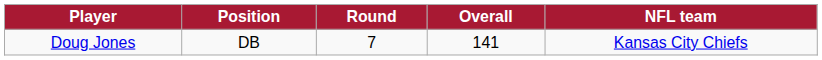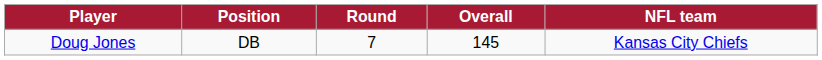Doug Jones | Overall: 141 -> 145
